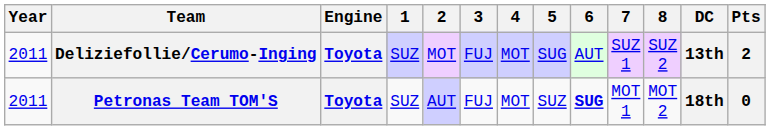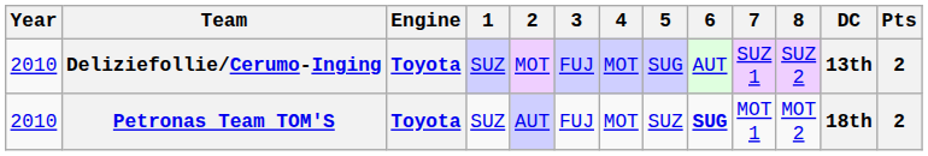Deliziefollie/Cerumo-Inging | Year: 2011 -> 2010
Petronas Team TOM'S | Year: 2011 -> 2010
Petronas Team TOM'S | Pts: 0 -> 2
